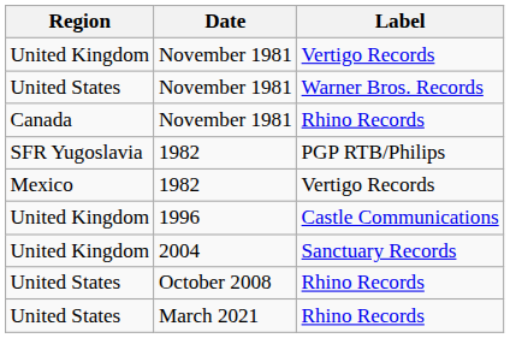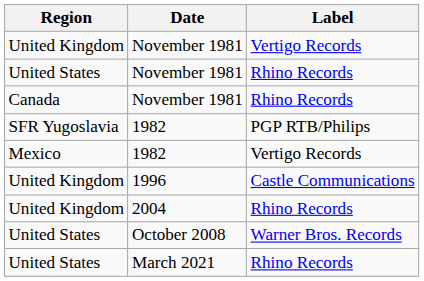United States / November 1981 | Label: Warner Bros. Records -> Rhino Records
2004 | Label: Sanctuary Records -> Rhino Records
October 2008 | Label: Rhino Records -> Warner Bros. Records
